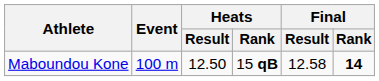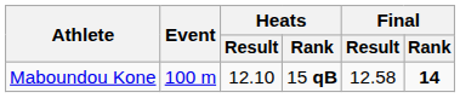Maboundou Kone | Heats / Result: 12.50 -> 12.10
